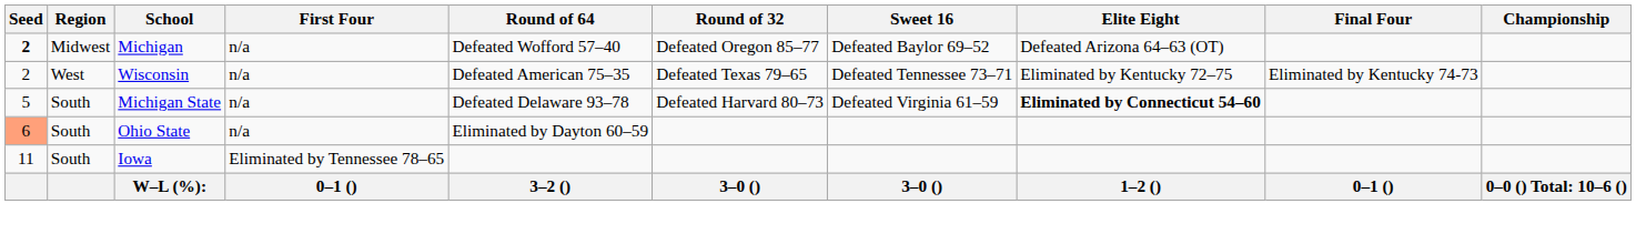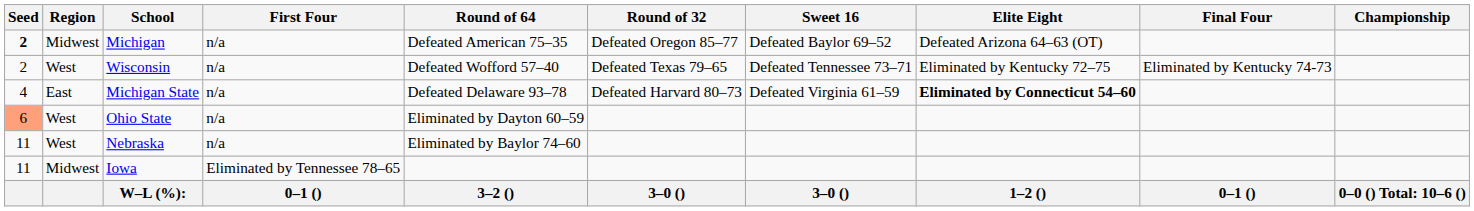Michigan | Round of 64: Defeated Wofford 57–40 -> Defeated American 75–35
Wisconsin | Round of 64: Defeated American 75–35 -> Defeated Wofford 57–40
Michigan State | Seed: 5 -> 4
Michigan State | Region: South -> East
Ohio State | Region: South -> West
+ row: 11 | West | Nebraska | n/a | Eliminated by Baylor 74–60
Iowa | Region: South -> Midwest
